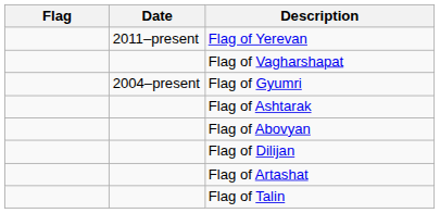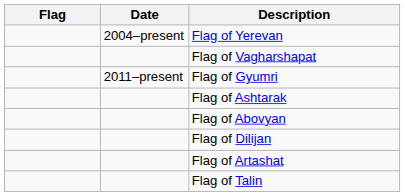Flag of Yerevan | Date: 2011–present -> 2004–present
Flag of Gyumri | Date: 2004–present -> 2011–present
